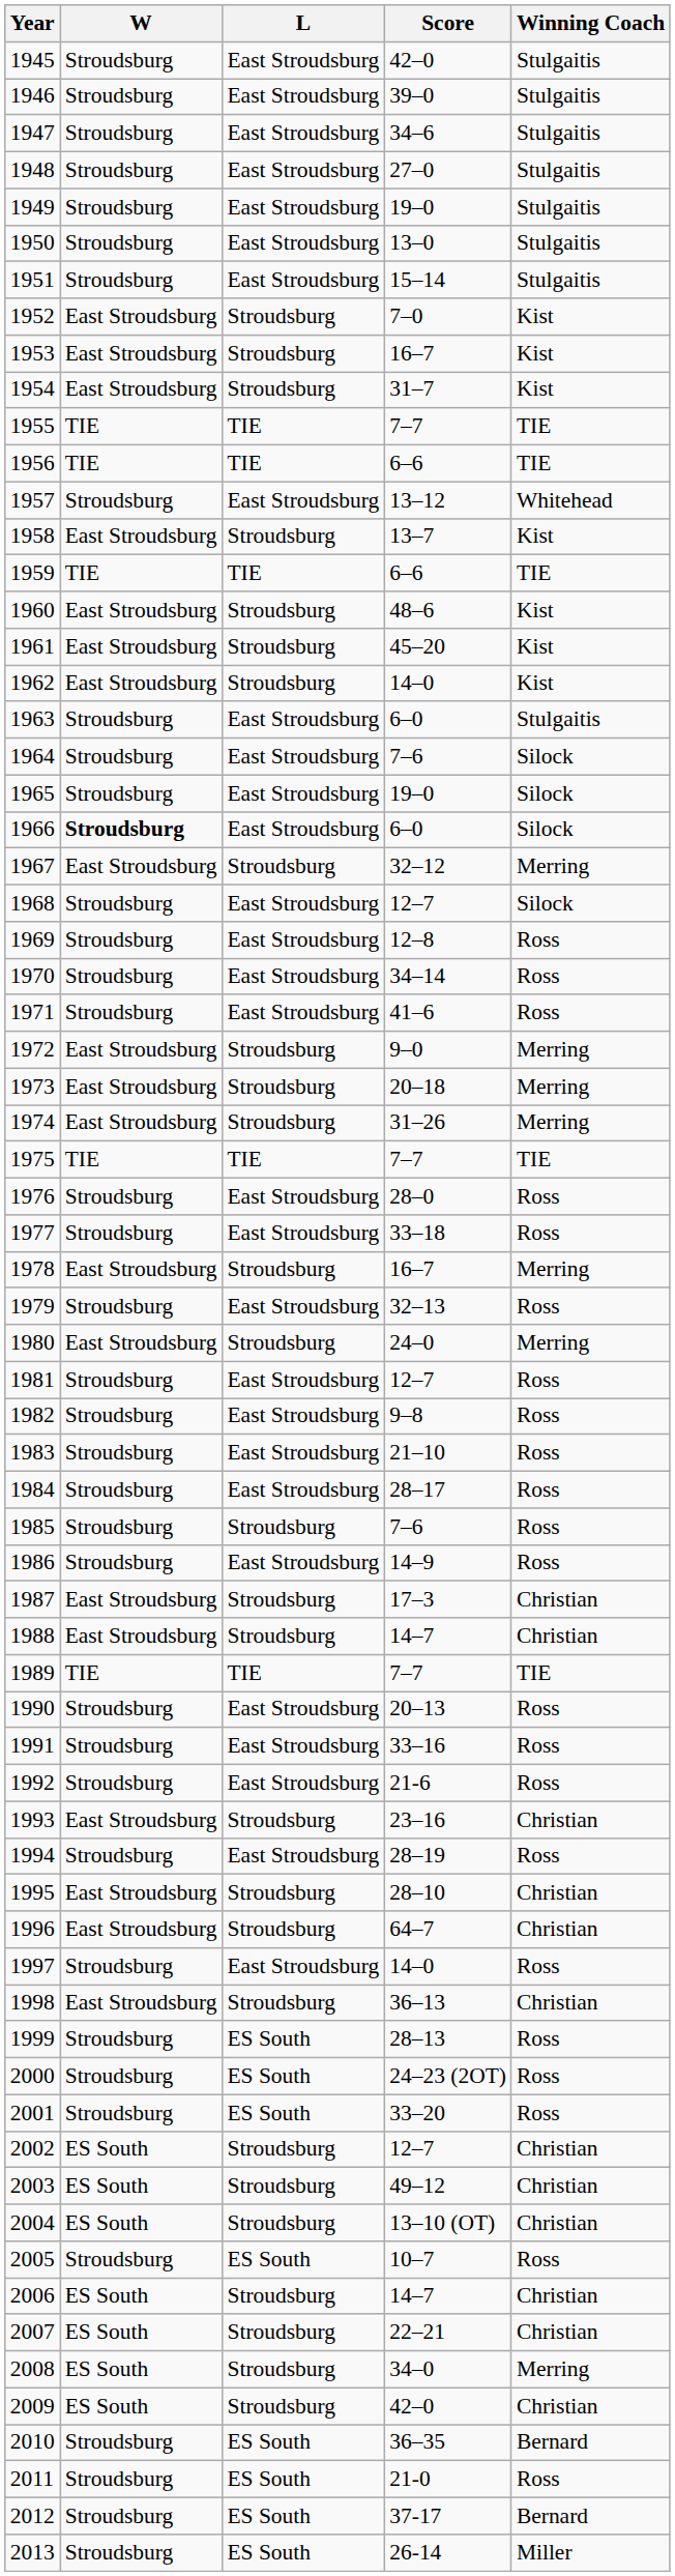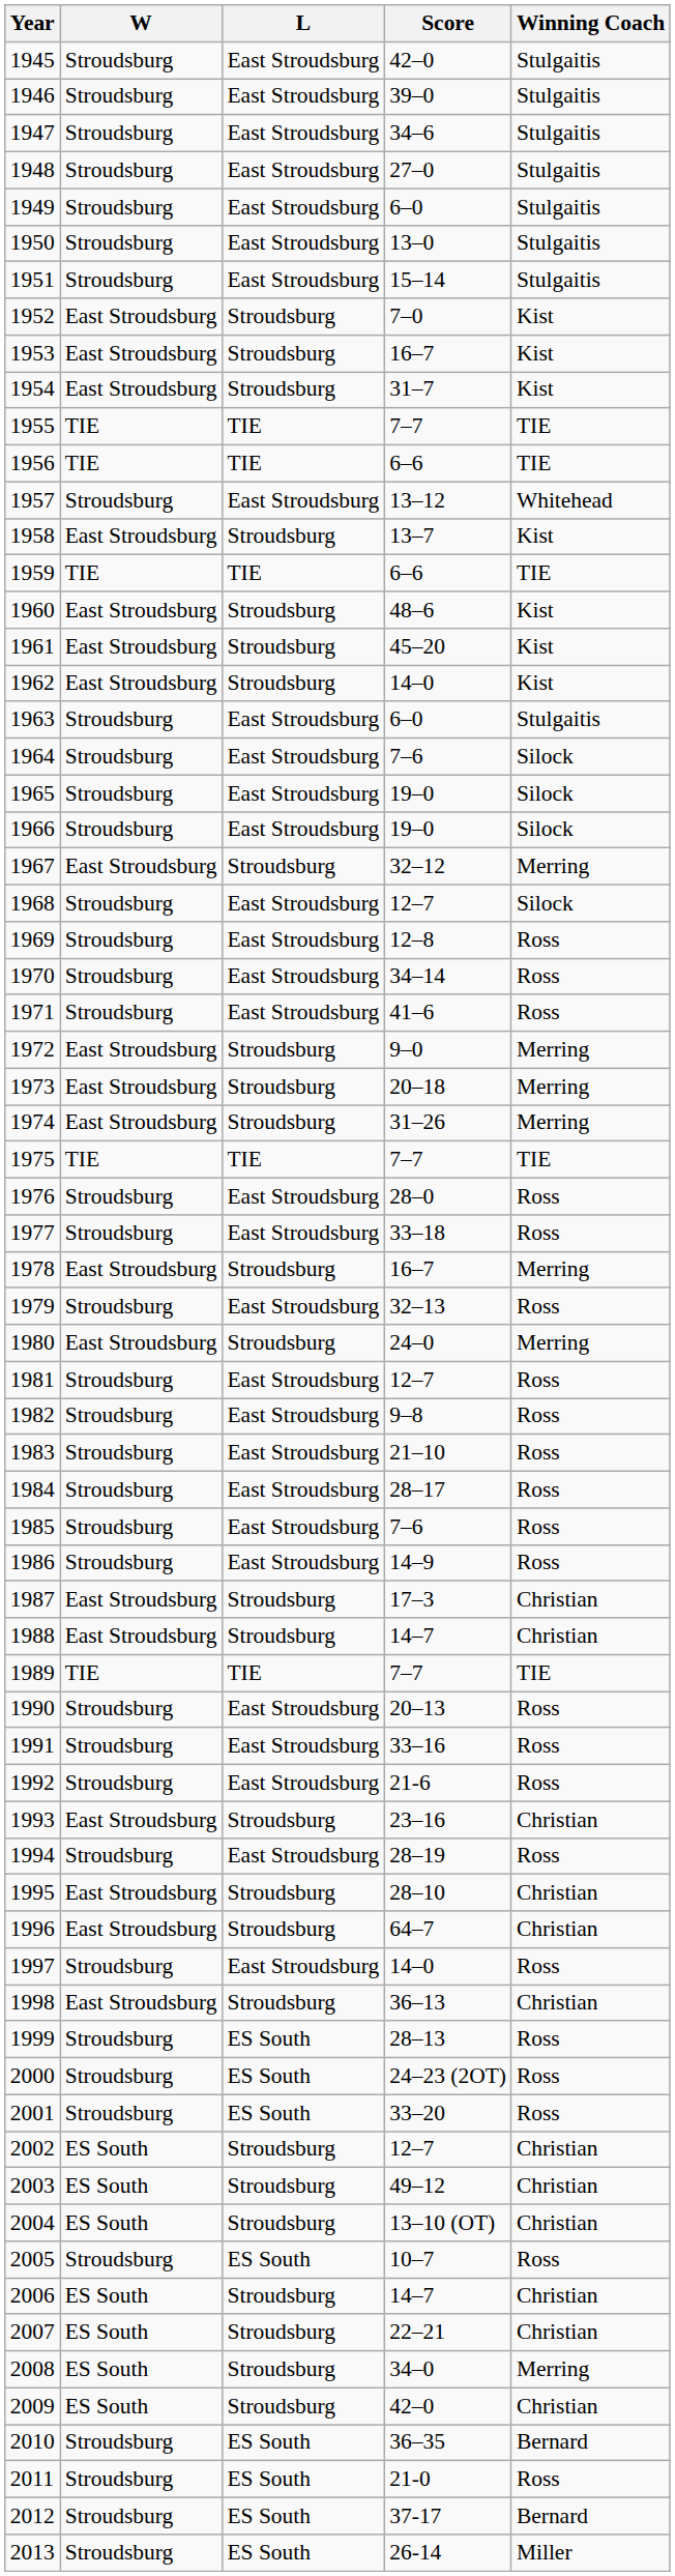1949 | Score: 19–0 -> 6–0
1966 | W: bold -> normal
1966 | Score: 6–0 -> 19–0
1985 | L: Stroudsburg -> East Stroudsburg
